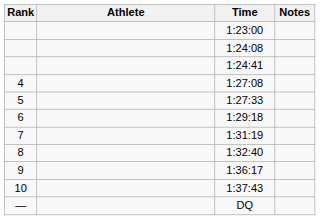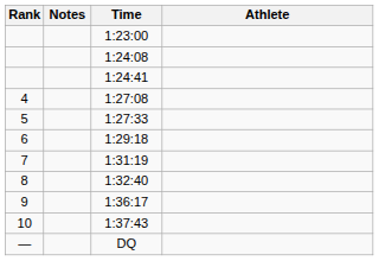columns swapped: Athlete <-> Notes
